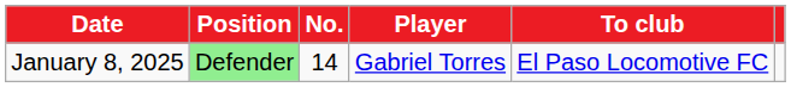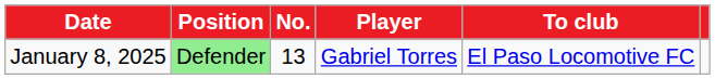January 8, 2025 | No.: 14 -> 13
